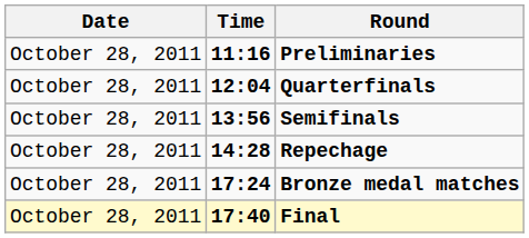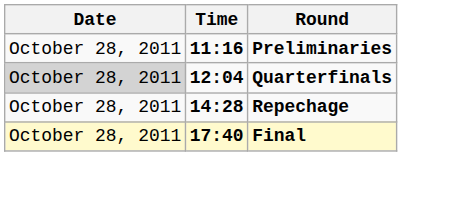Quarterfinals | Date: no background -> lightgrey background
- row: October 28, 2011 | 13:56 | Semifinals
- row: October 28, 2011 | 17:24 | Bronze medal matches
